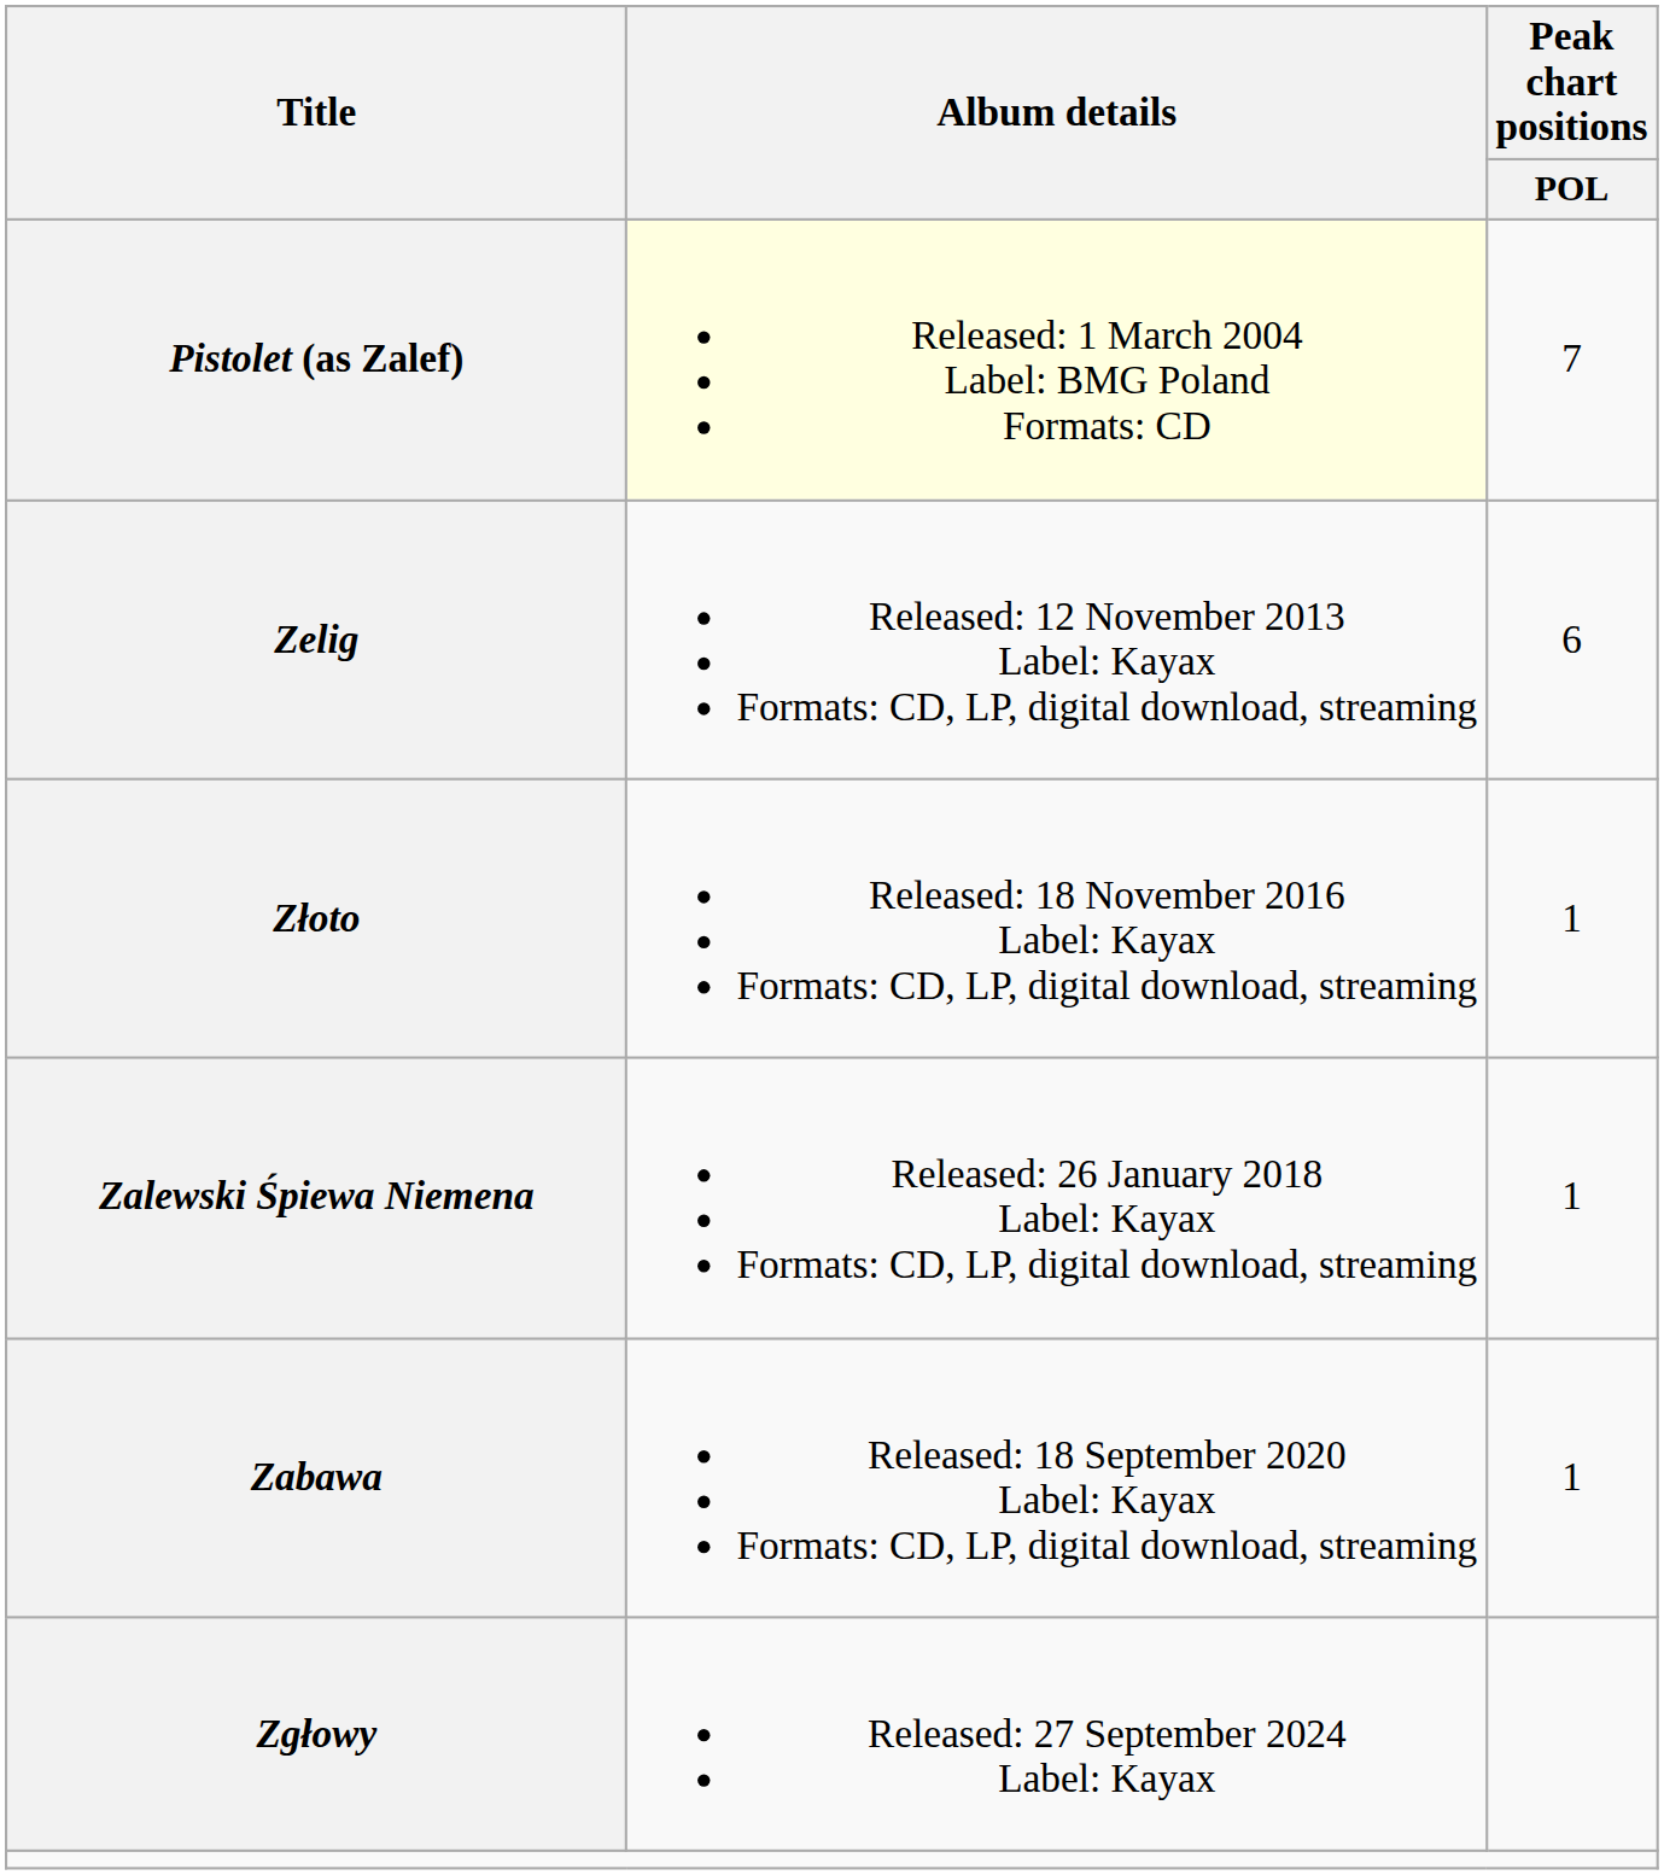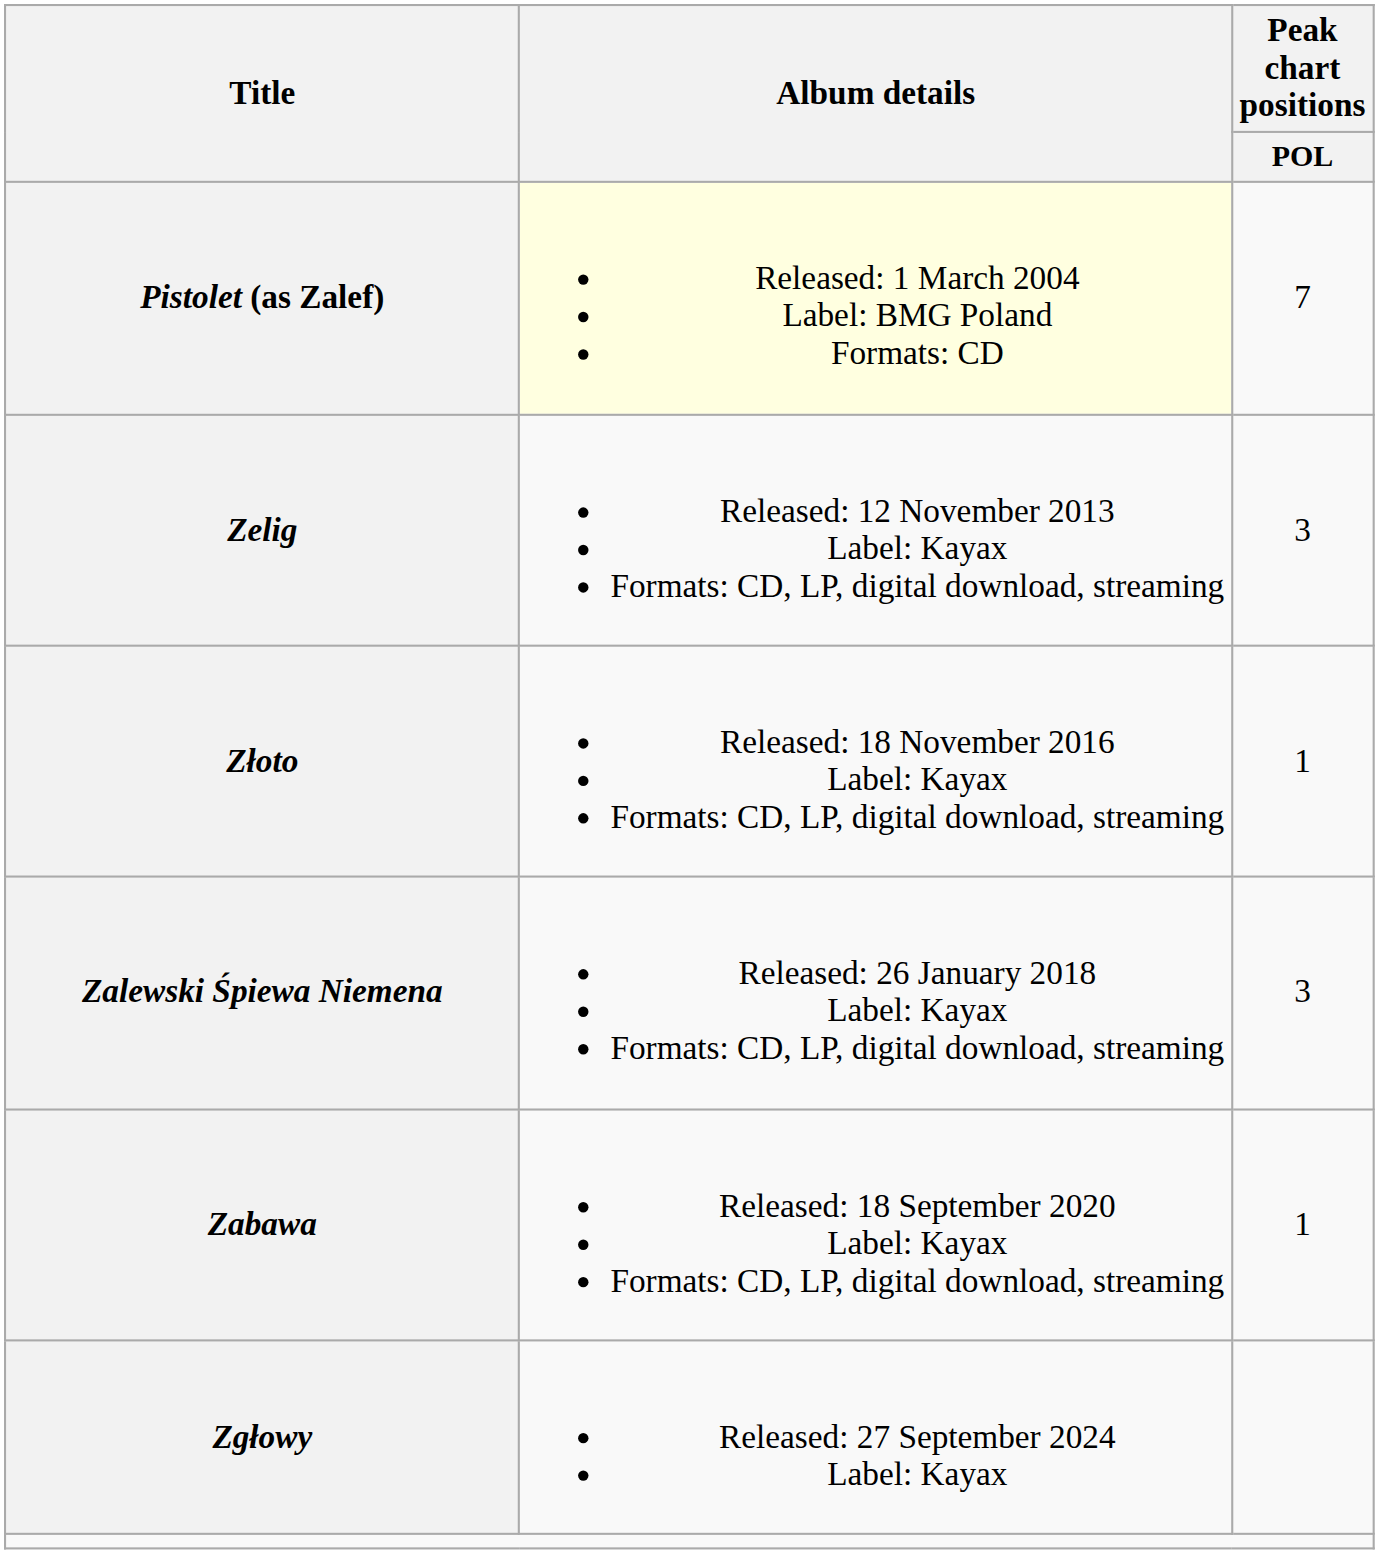Zelig | Peak chart positions / POL: 6 -> 3
Zalewski Śpiewa Niemena | Peak chart positions / POL: 1 -> 3
